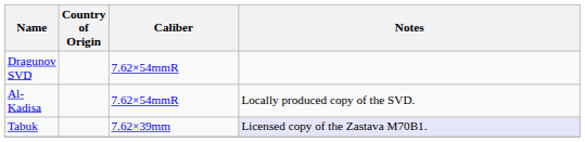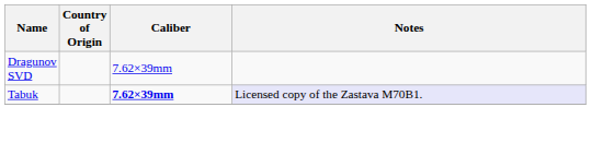Dragunov SVD | Caliber: 7.62×54mmR -> 7.62×39mm
- row: Al-Kadisa | 7.62×54mmR | Locally produced copy of the SVD.
Tabuk | Caliber: normal -> bold
